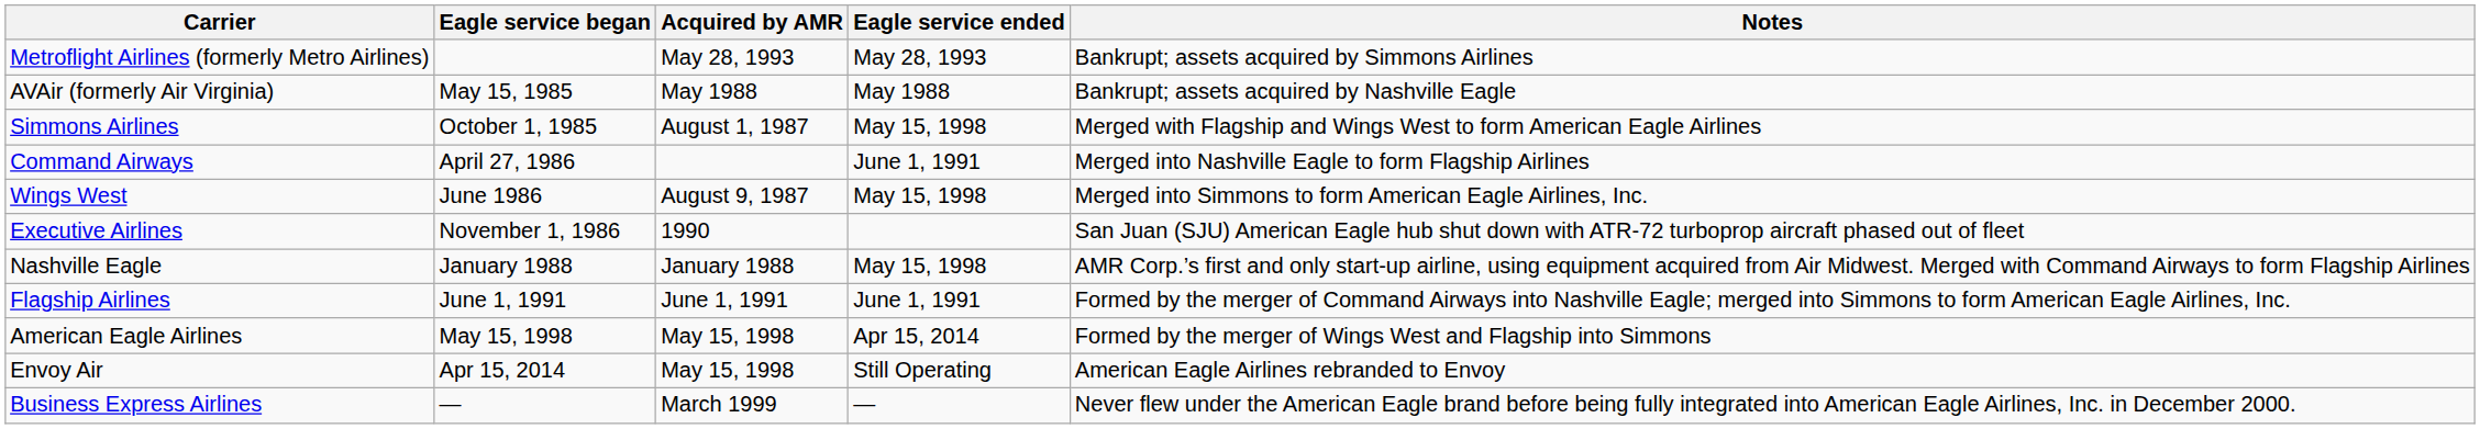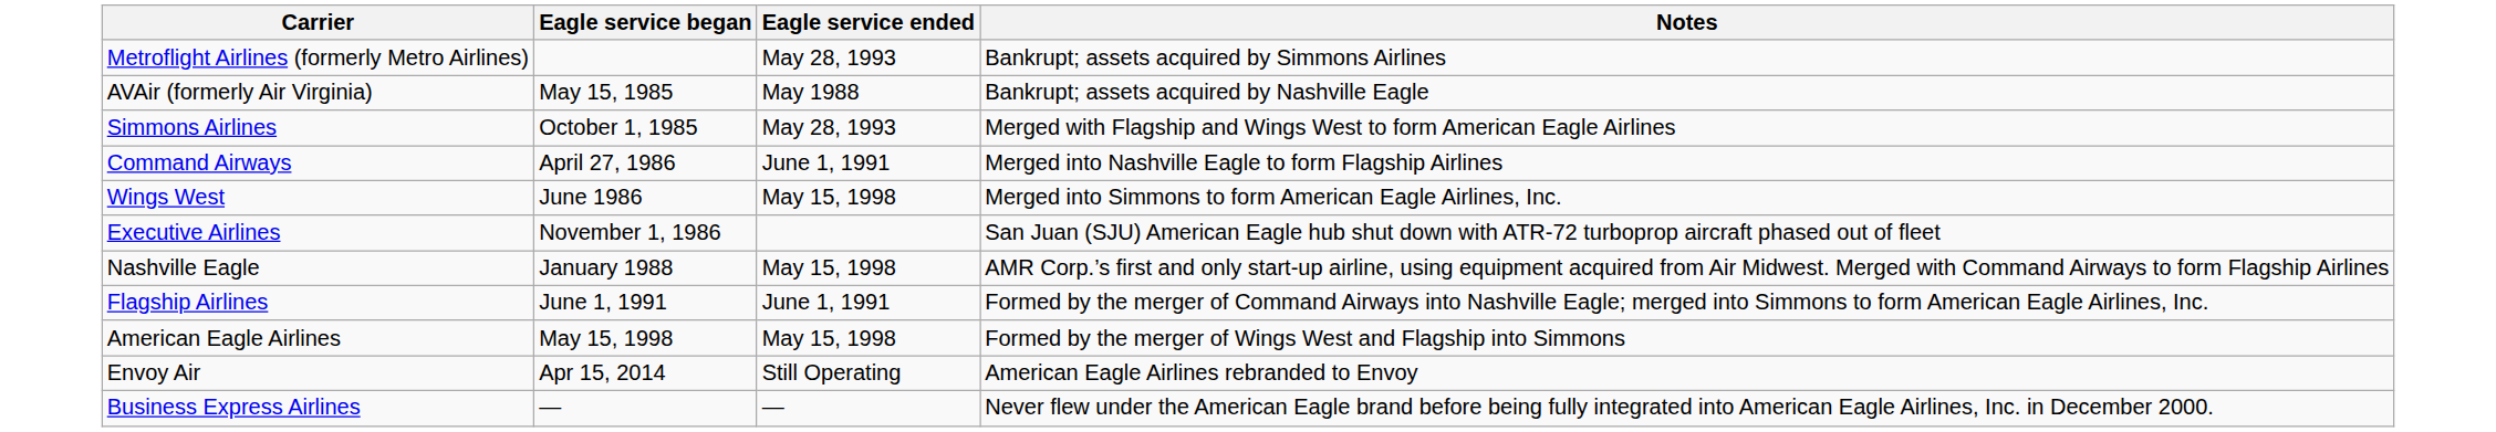- column: Acquired by AMR | May 28, 1993 | May 1988 | August 1, 1987 | August 9, 1987 | 1990 | January 1988 | June 1, 1991 | May 15, 1998 | May 15, 1998 | March 1999
Simmons Airlines | Eagle service ended: May 15, 1998 -> May 28, 1993
American Eagle Airlines | Eagle service ended: Apr 15, 2014 -> May 15, 1998
